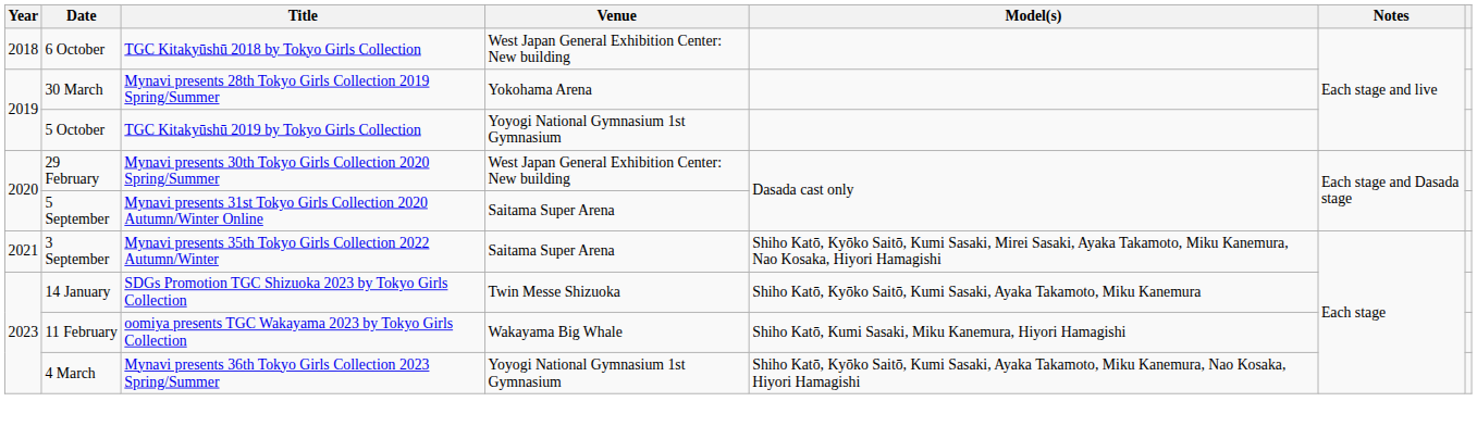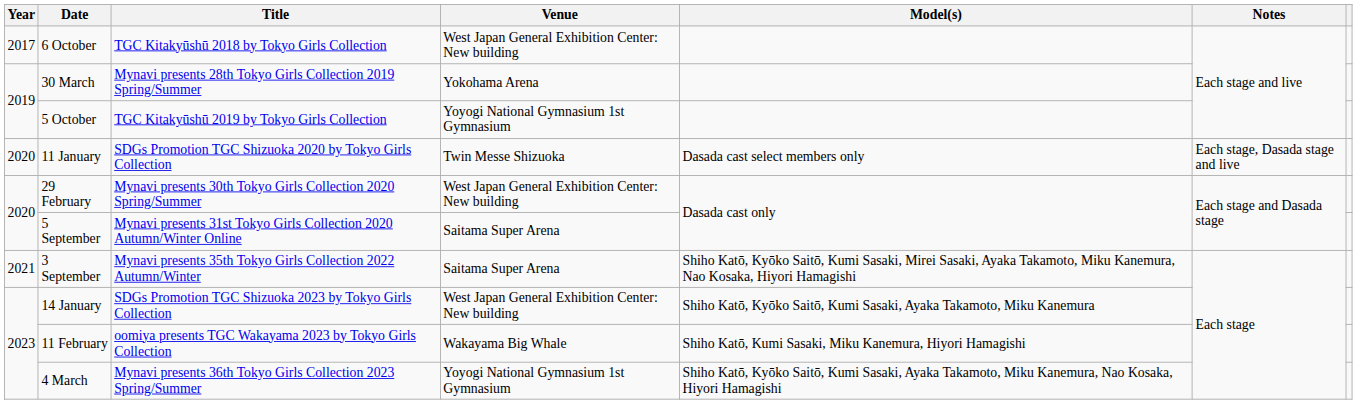6 October | Year: 2018 -> 2017
+ row: 2020 | 11 January | SDGs Promotion TGC Shizuoka 2020 by Tokyo Girls Collection | Twin Messe Shizuoka | Dasada cast select members only | Each stage, Dasada stage and live
14 January | Venue: Twin Messe Shizuoka -> West Japan General Exhibition Center: New building
